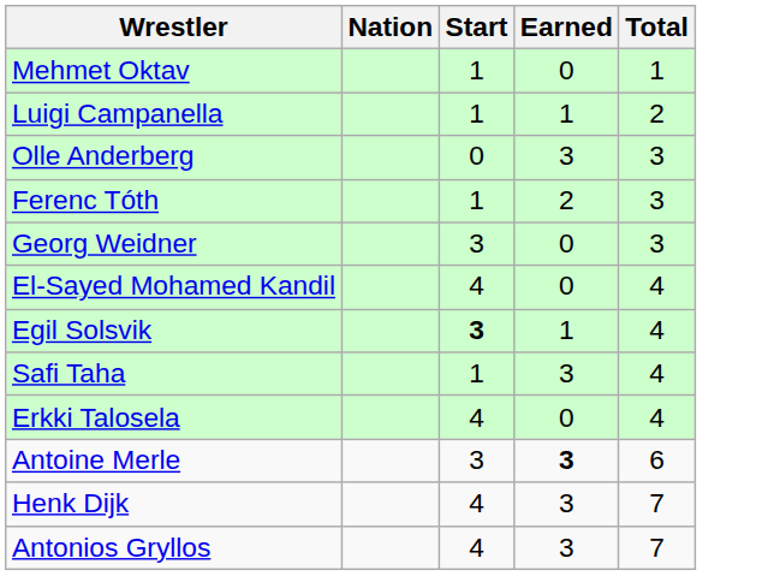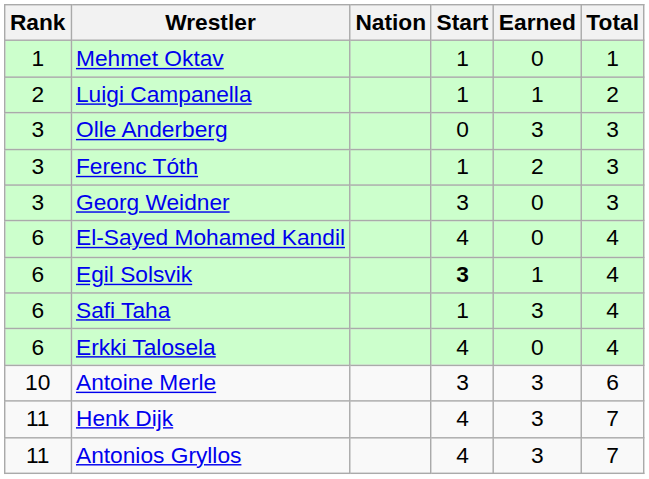+ column: Rank | 1 | 2 | 3 | 3 | 3 | 6 | 6 | 6 | 6 | 10 | 11 | 11
Antoine Merle | Earned: bold -> normal
